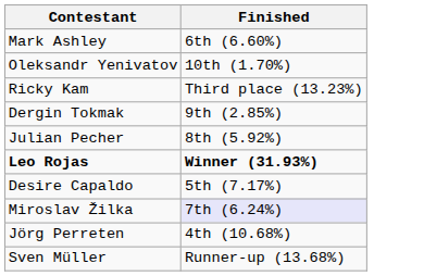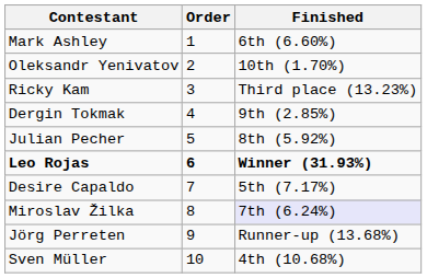+ column: Order | 1 | 2 | 3 | 4 | 5 | 6 | 7 | 8 | 9 | 10
Jörg Perreten | Finished: 4th (10.68%) -> Runner-up (13.68%)
Sven Müller | Finished: Runner-up (13.68%) -> 4th (10.68%)
